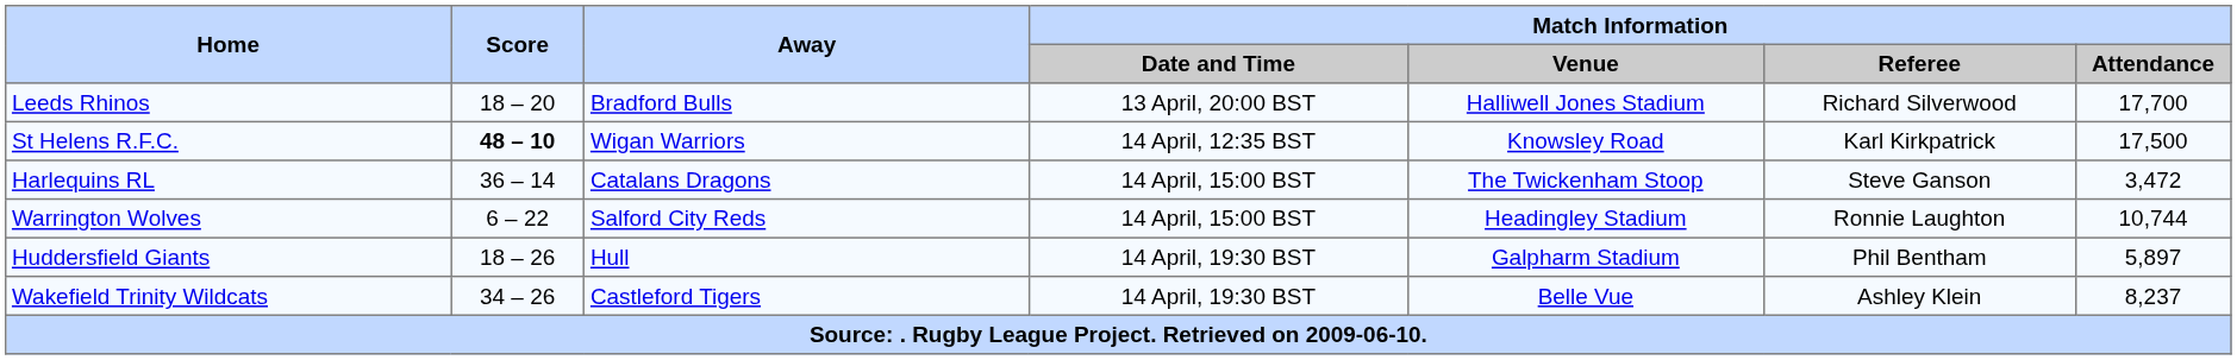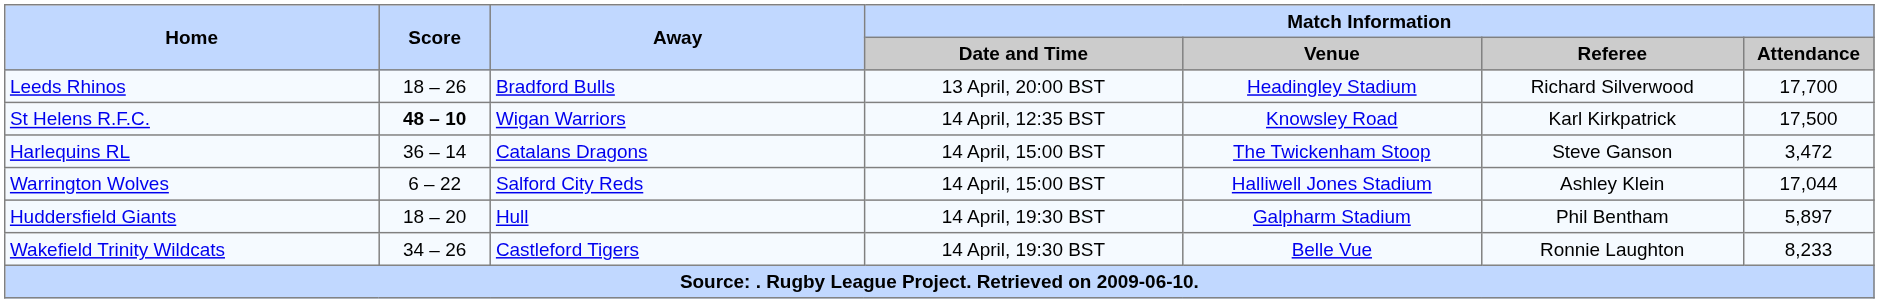Leeds Rhinos | Score: 18 – 20 -> 18 – 26
Leeds Rhinos | Match Information / Venue: Halliwell Jones Stadium -> Headingley Stadium
Warrington Wolves | Match Information / Venue: Headingley Stadium -> Halliwell Jones Stadium
Warrington Wolves | Match Information / Referee: Ronnie Laughton -> Ashley Klein
Warrington Wolves | Match Information / Attendance: 10,744 -> 17,044
Huddersfield Giants | Score: 18 – 26 -> 18 – 20
Wakefield Trinity Wildcats | Match Information / Referee: Ashley Klein -> Ronnie Laughton
Wakefield Trinity Wildcats | Match Information / Attendance: 8,237 -> 8,233
